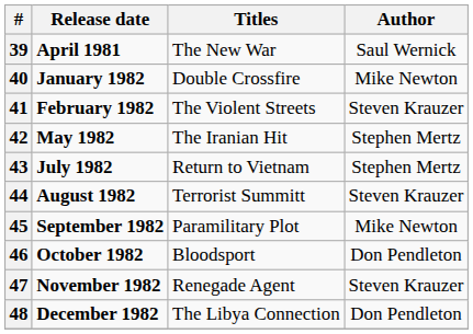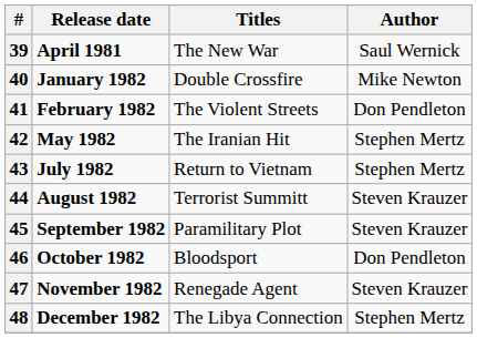41 | Author: Steven Krauzer -> Don Pendleton
45 | Author: Mike Newton -> Steven Krauzer
48 | Author: Don Pendleton -> Stephen Mertz
